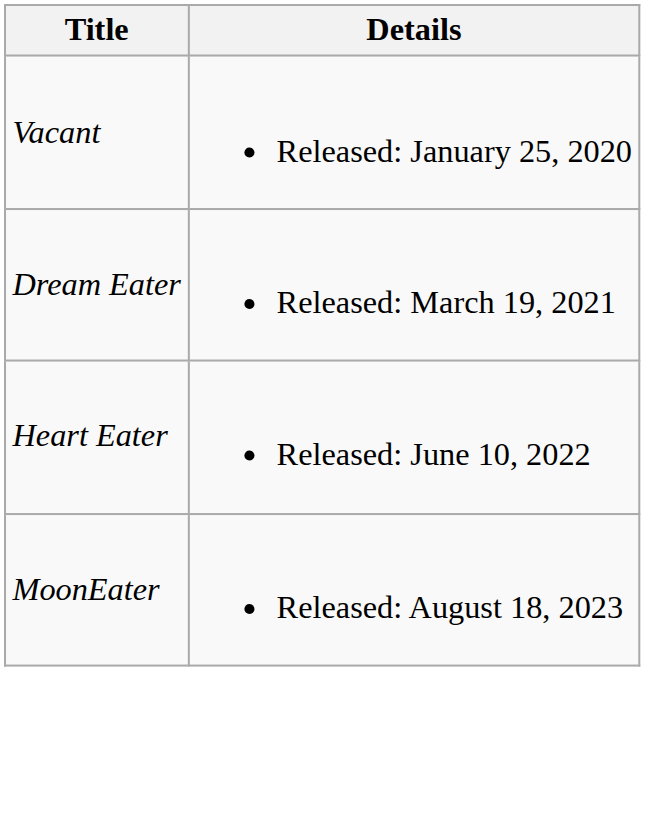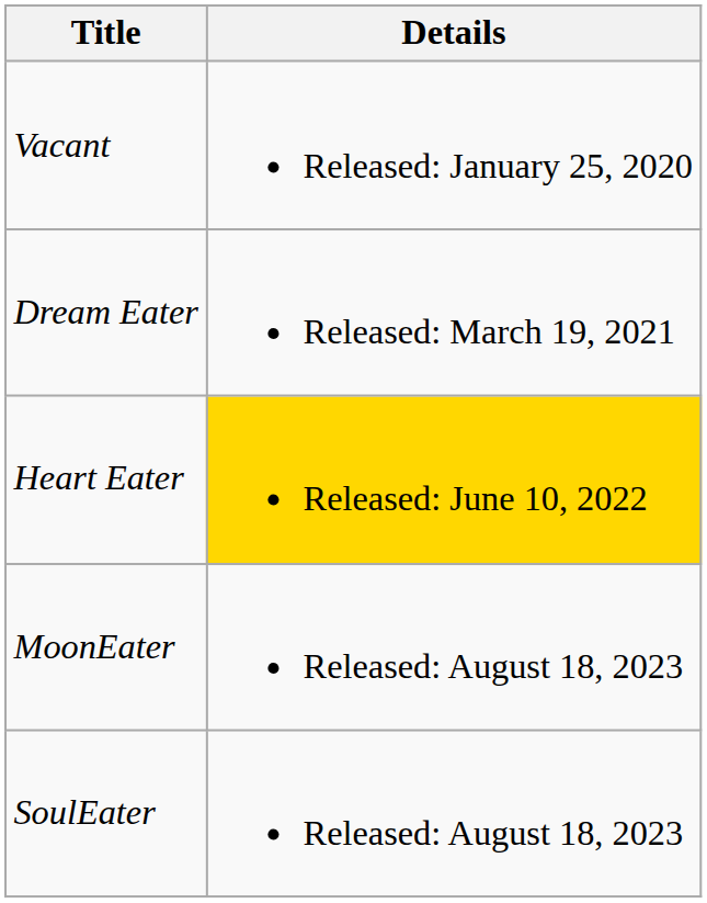Heart Eater | Details: no background -> gold background
+ row: SoulEater | Released: August 18, 2023
